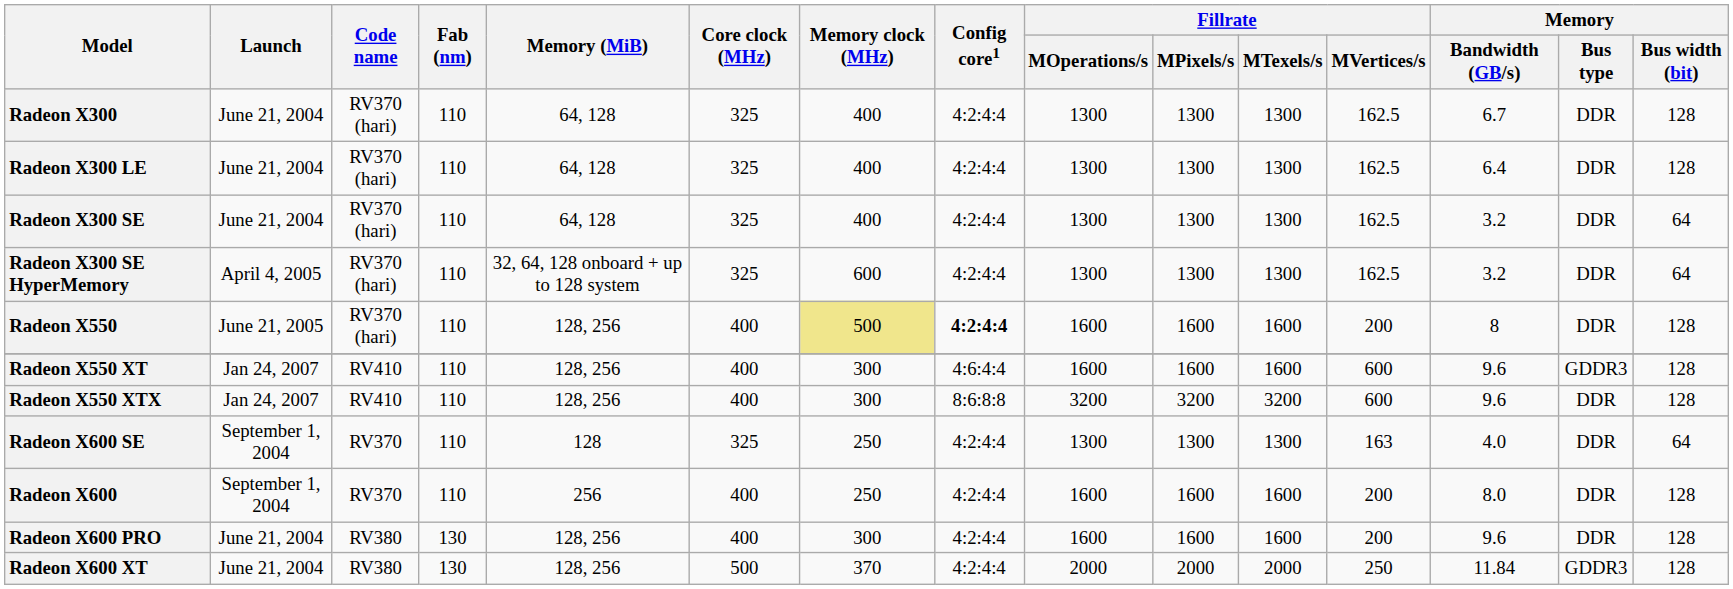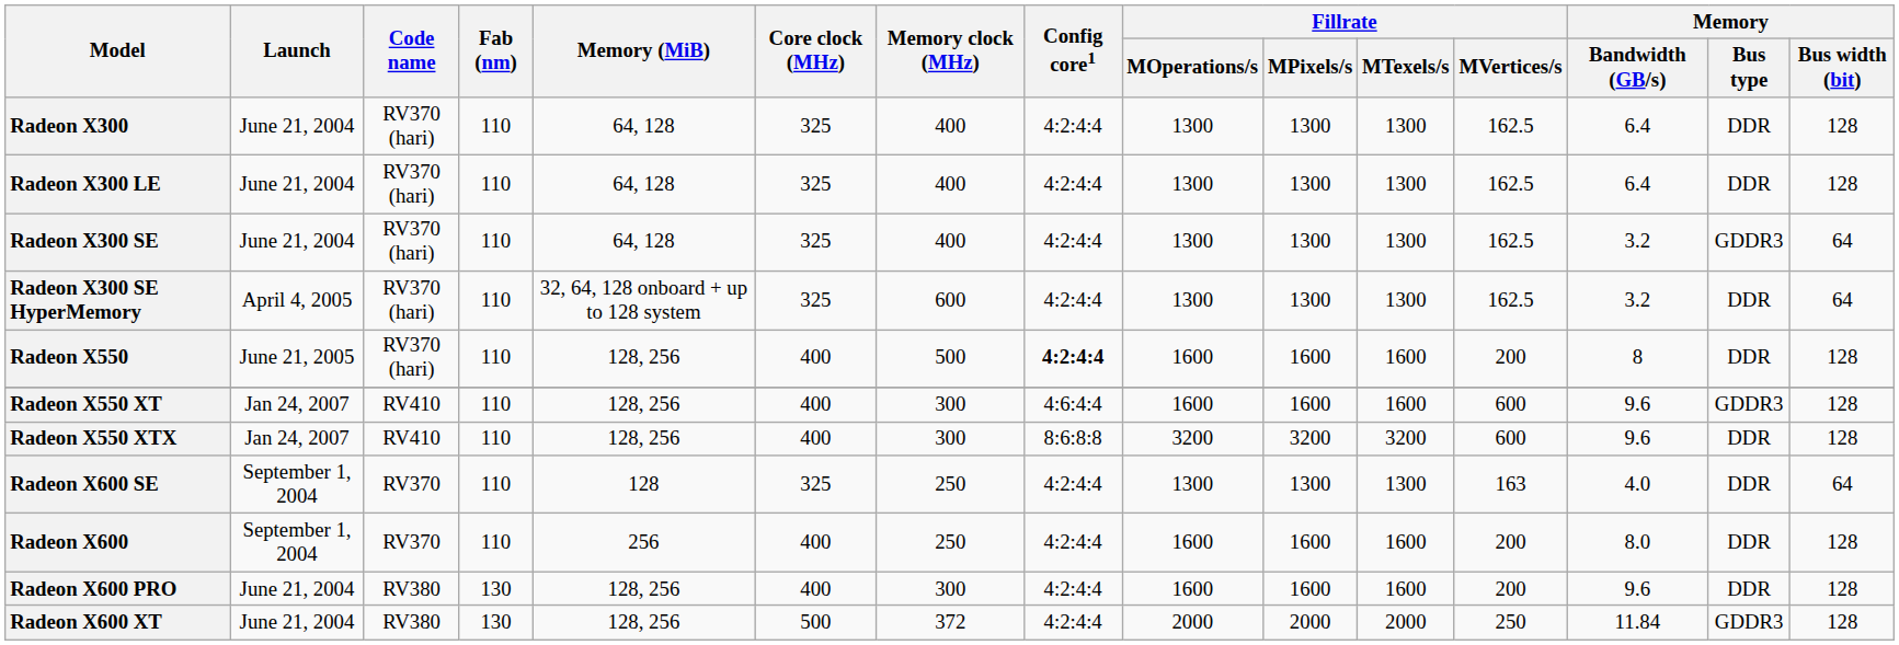Radeon X300 | Memory / Bandwidth (GB/s): 6.7 -> 6.4
Radeon X300 SE | Memory / Bus type: DDR -> GDDR3
Radeon X550 | Memory clock (MHz): khaki background -> no background
Radeon X600 XT | Memory clock (MHz): 370 -> 372
